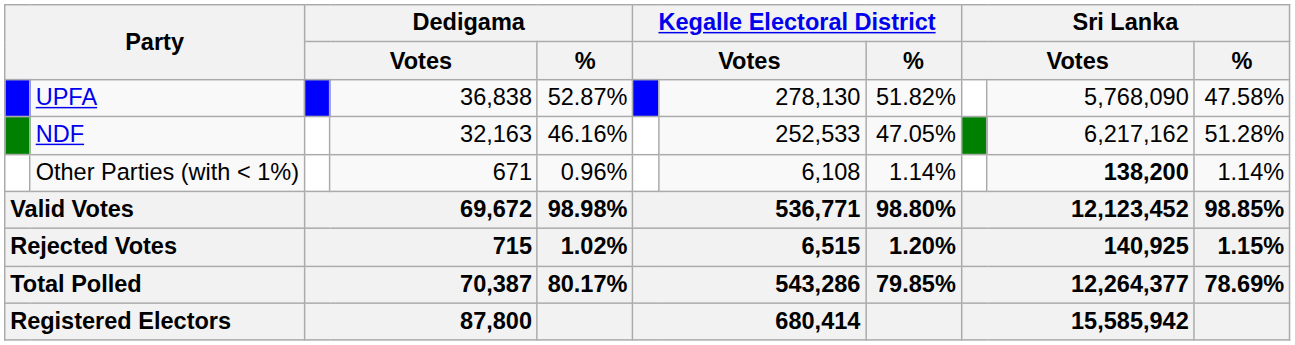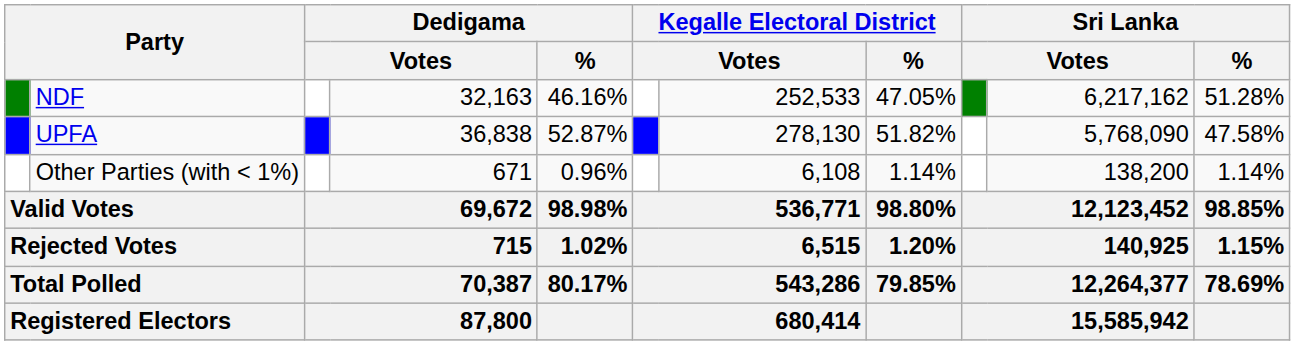rows swapped: UPFA <-> NDF
Other Parties (with < 1%) | column 10: bold -> normal
